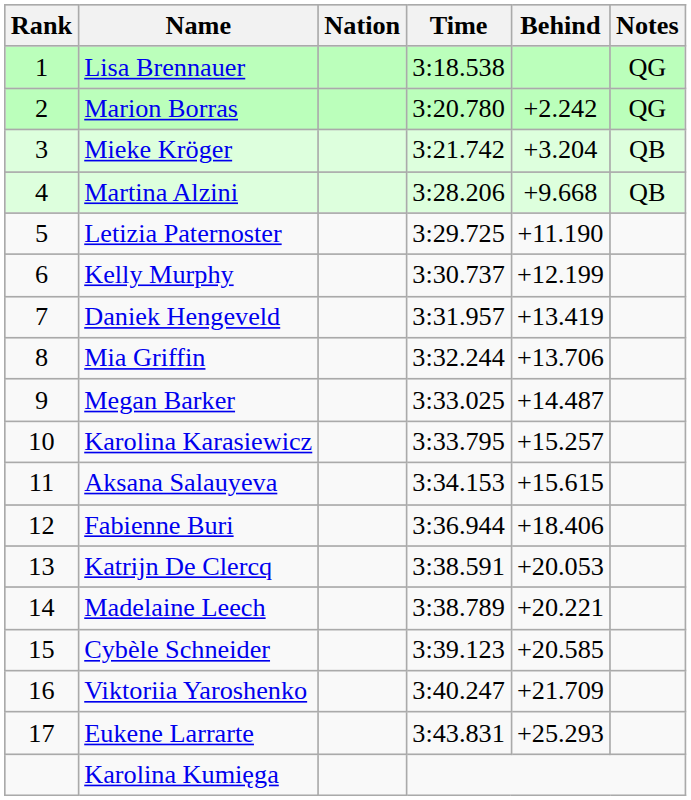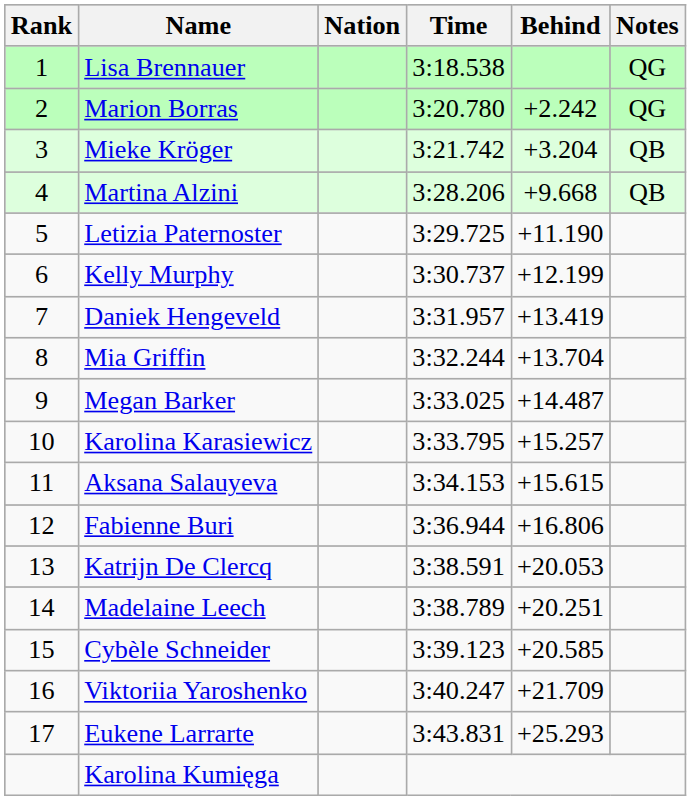Mia Griffin | Behind: +13.706 -> +13.704
Fabienne Buri | Behind: +18.406 -> +16.806
Madelaine Leech | Behind: +20.221 -> +20.251
